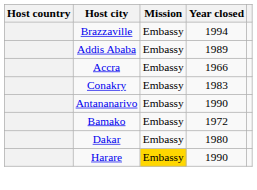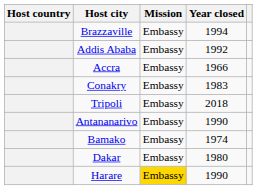Addis Ababa | Year closed: 1989 -> 1992
+ row: Tripoli | Embassy | 2018
Bamako | Year closed: 1972 -> 1974
